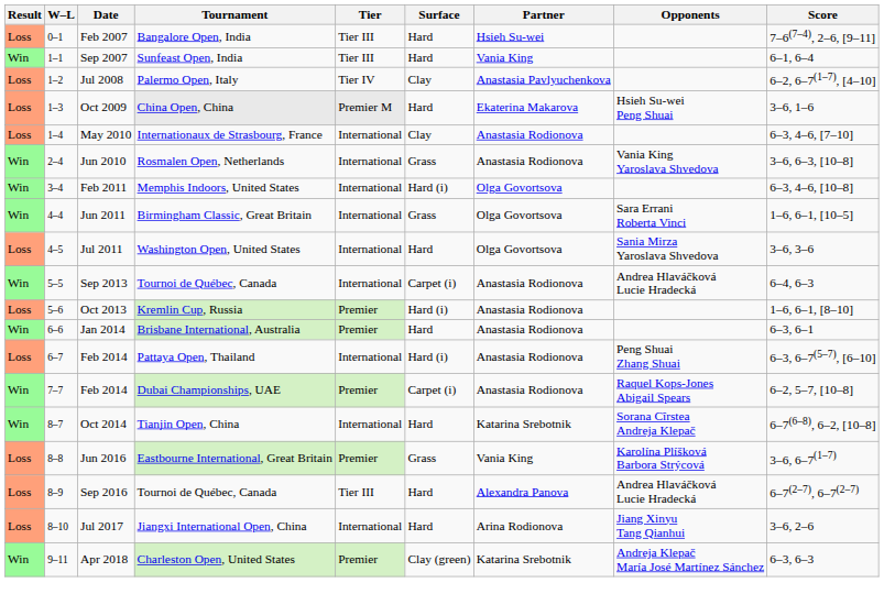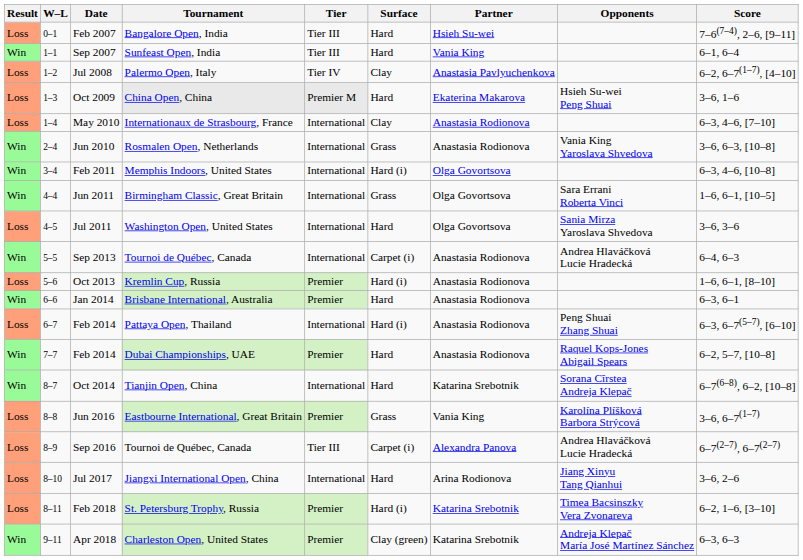Feb 2014 / Dubai Championships, UAE | Surface: Carpet (i) -> Hard
Sep 2016 | Surface: Hard -> Carpet (i)
+ row: Loss | 8–11 | Feb 2018 | St. Petersburg Trophy, Russia | Premier | Hard (i) | Katarina Srebotnik | Timea Bacsinszky Vera Zvonareva | 6–2, 1–6, [3–10]
